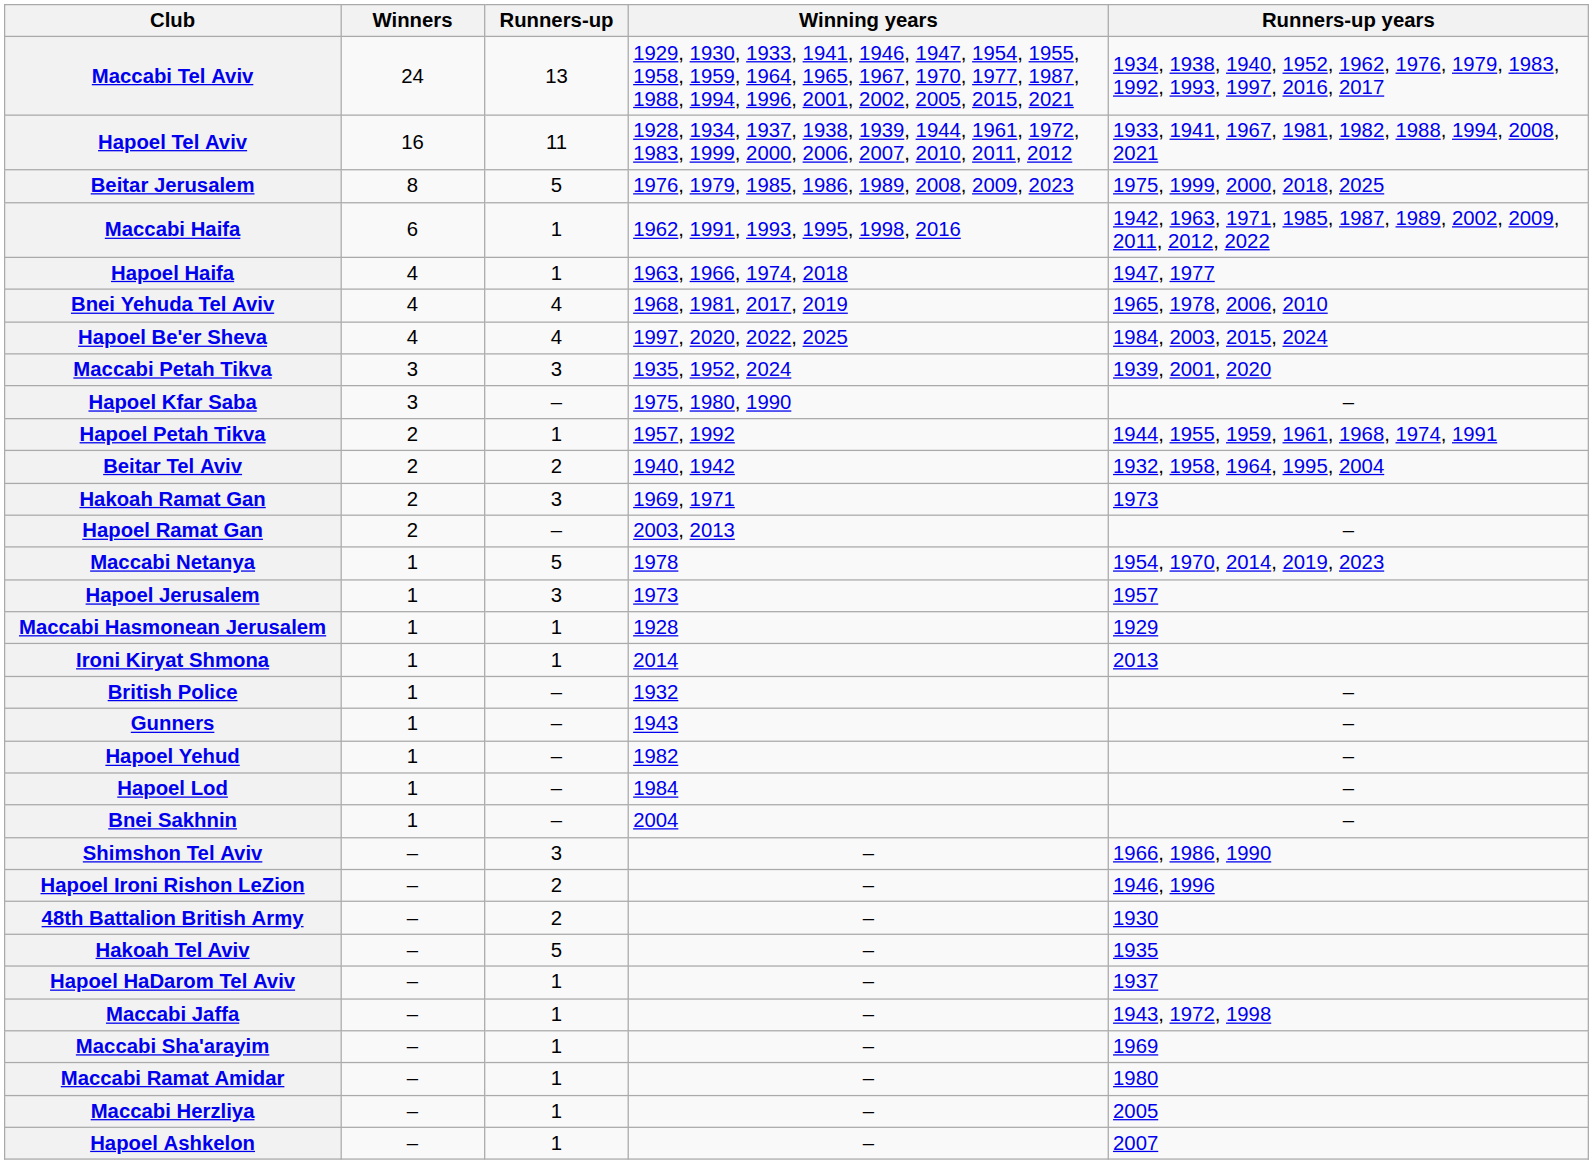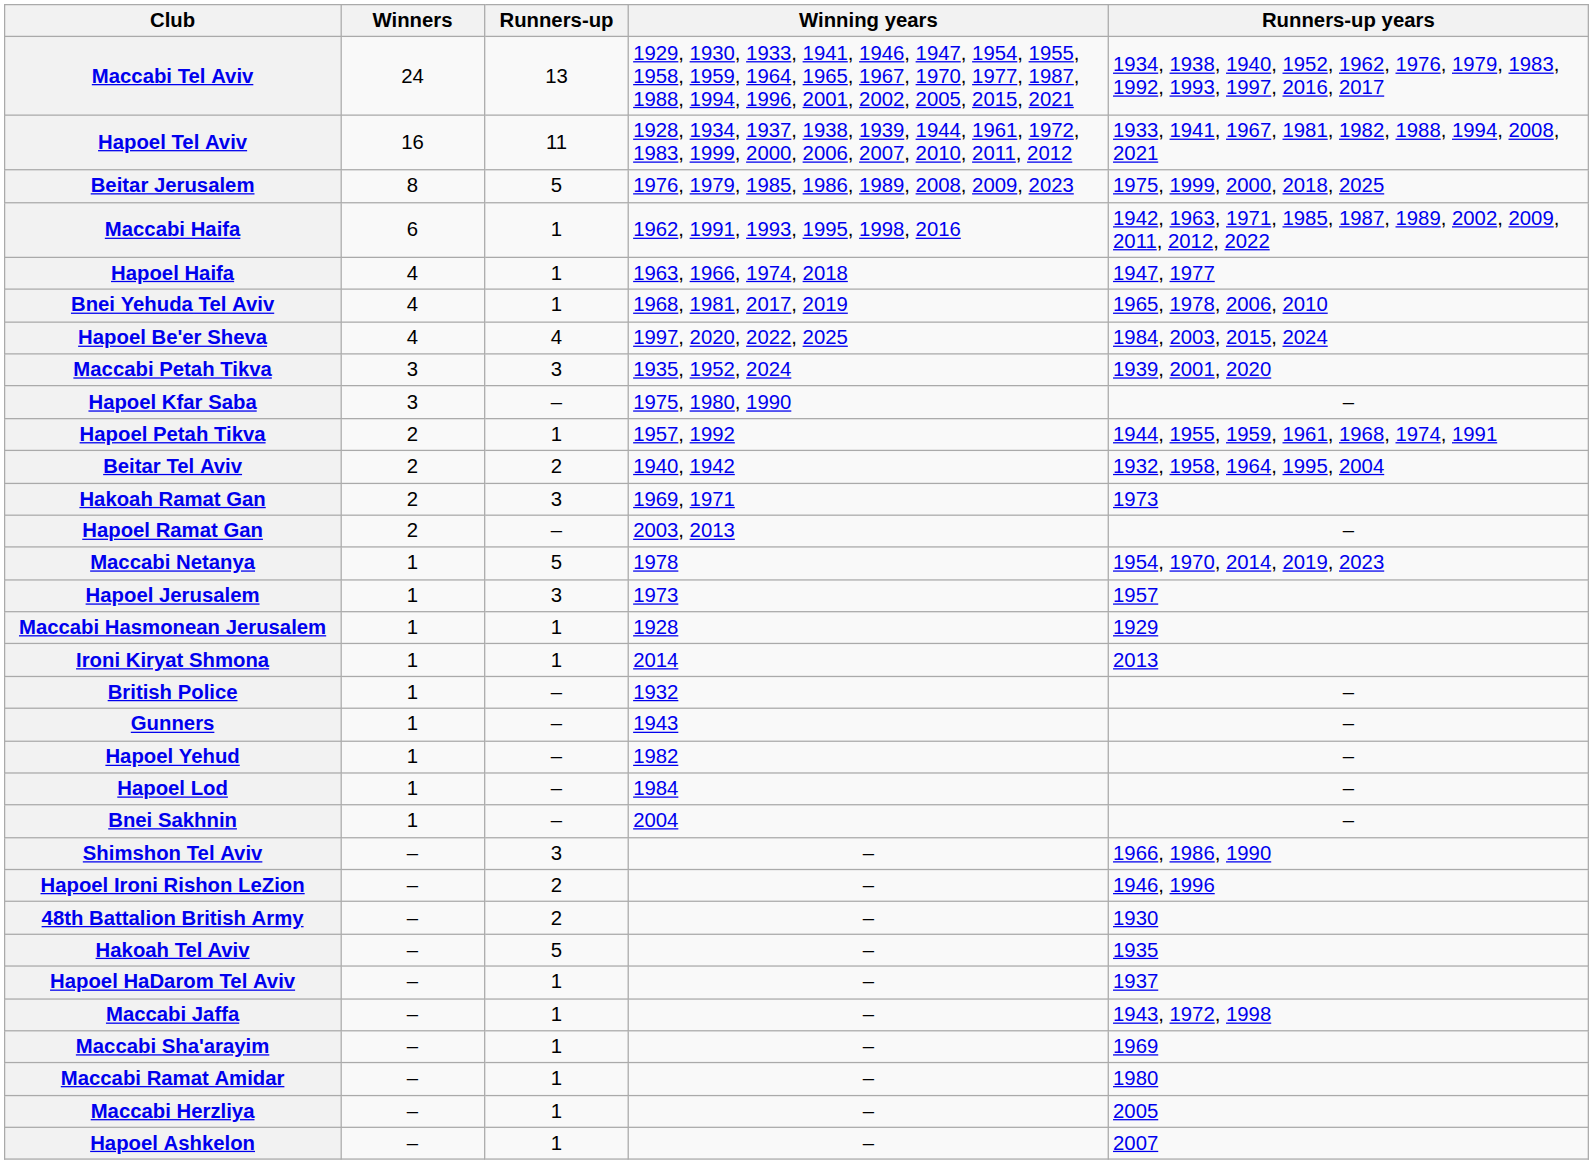Bnei Yehuda Tel Aviv | Runners-up: 4 -> 1
